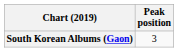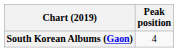South Korean Albums (Gaon) | Peak position: 3 -> 4
